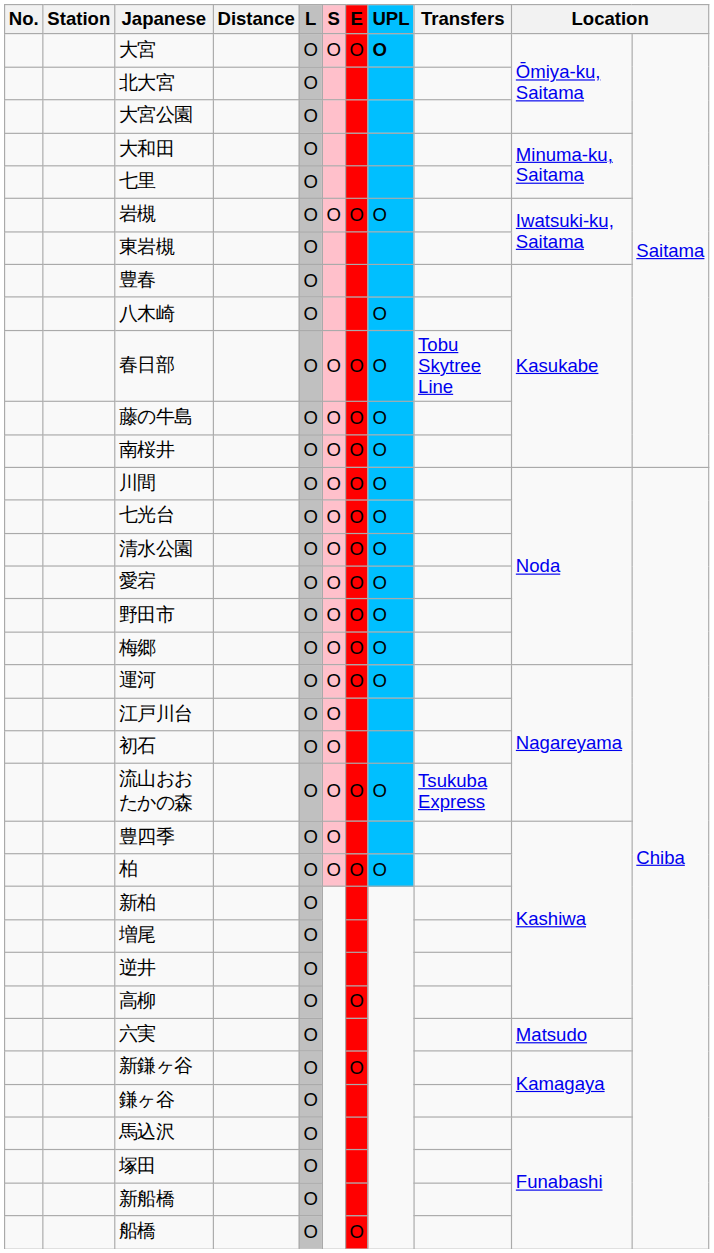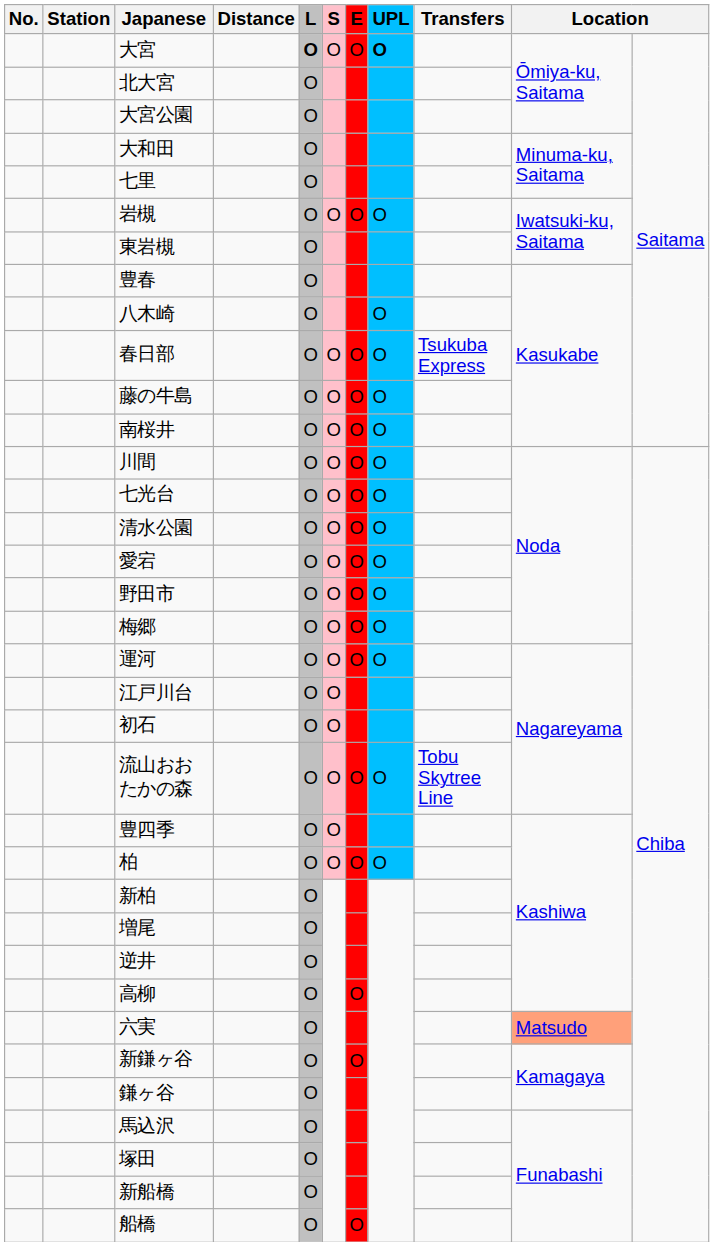大宮 | L: normal -> bold
春日部 | Transfers: Tobu Skytree Line -> Tsukuba Express
流山おおたかの森 | Transfers: Tsukuba Express -> Tobu Skytree Line
六実 | column 10: no background -> lightsalmon background
